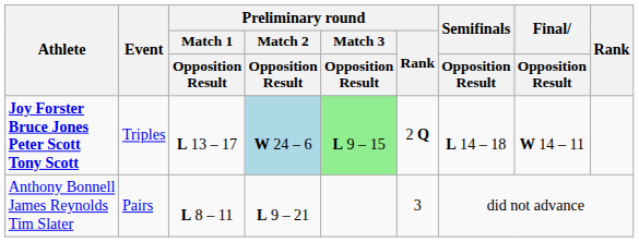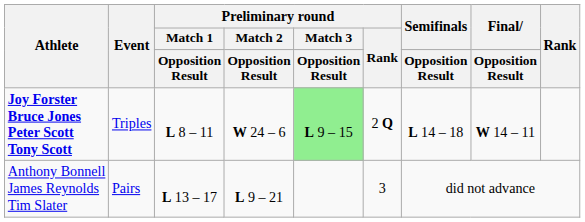Joy Forster Bruce Jones Peter Scott Tony Scott | Preliminary round / Match 1 / Opposition Result: L 13 – 17 -> L 8 – 11
Joy Forster Bruce Jones Peter Scott Tony Scott | Preliminary round / Match 2 / Opposition Result: lightblue background -> no background
Anthony Bonnell James Reynolds Tim Slater | Preliminary round / Match 1 / Opposition Result: L 8 – 11 -> L 13 – 17
